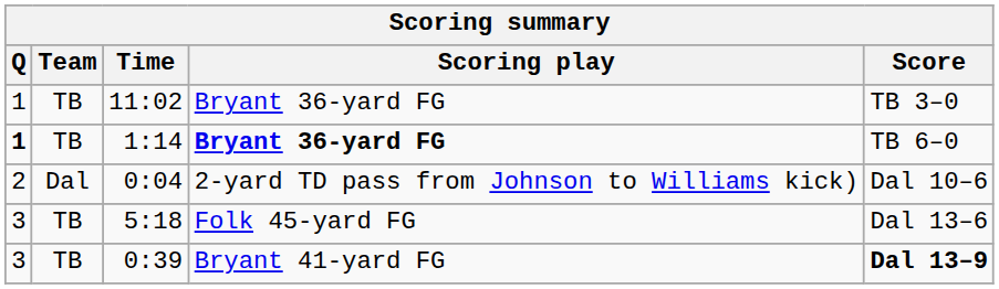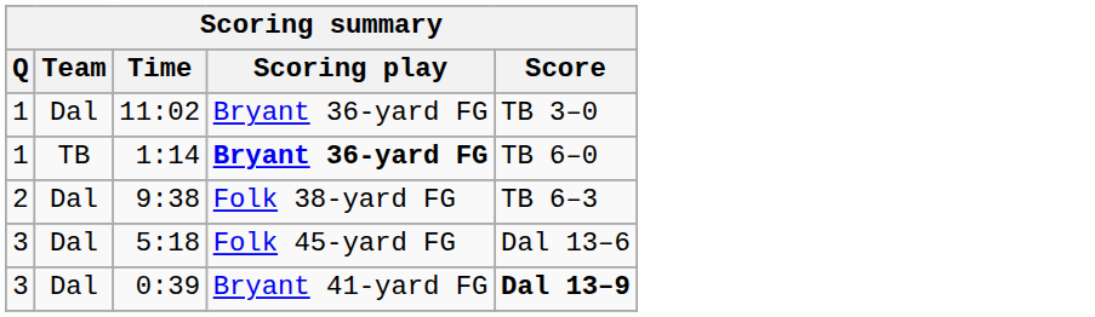11:02 | Team: TB -> Dal
1:14 | Q: bold -> normal
+ row: 2 | Dal | 9:38 | Folk 38-yard FG | TB 6–3
- row: 2 | Dal | 0:04 | 2-yard TD pass from Johnson to Williams kick) | Dal 10–6
5:18 | Team: TB -> Dal
0:39 | Team: TB -> Dal
